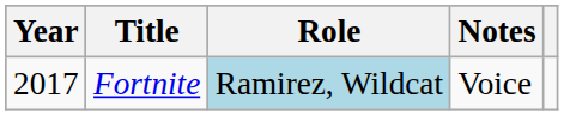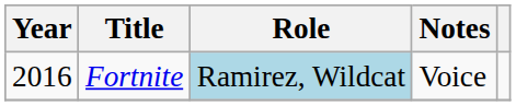Fortnite | Year: 2017 -> 2016
